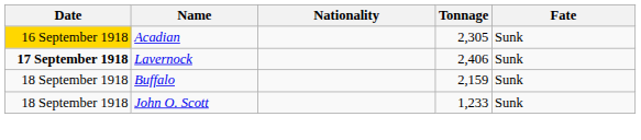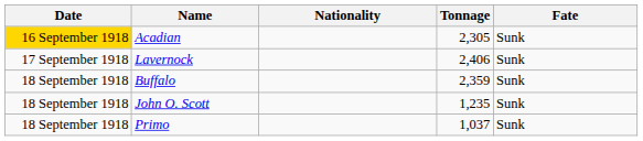Lavernock | Date: bold -> normal
Buffalo | Tonnage: 2,159 -> 2,359
John O. Scott | Tonnage: 1,233 -> 1,235
+ row: 18 September 1918 | Primo | 1,037 | Sunk
